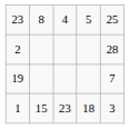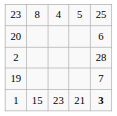+ row: 20 | 6
1 | column 4: 18 -> 21
1 | column 5: normal -> bold
